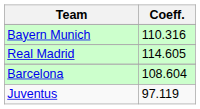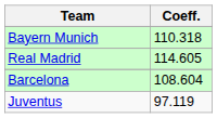Bayern Munich | Coeff.: 110.316 -> 110.318
